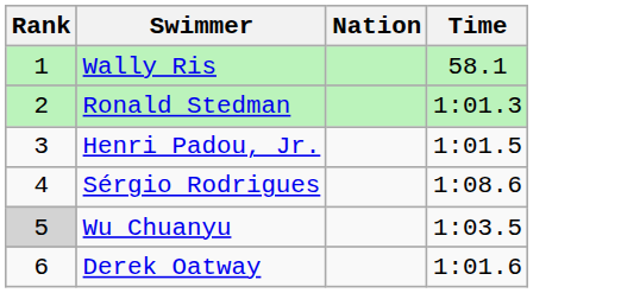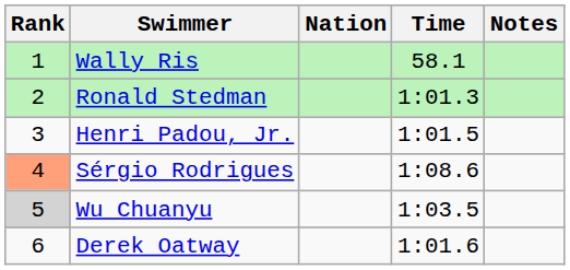+ column: Notes
Sérgio Rodrigues | Rank: no background -> lightsalmon background
